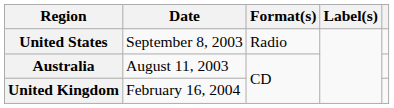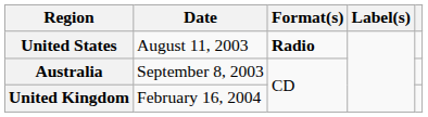United States | Date: September 8, 2003 -> August 11, 2003
United States | Format(s): normal -> bold
Australia | Date: August 11, 2003 -> September 8, 2003
